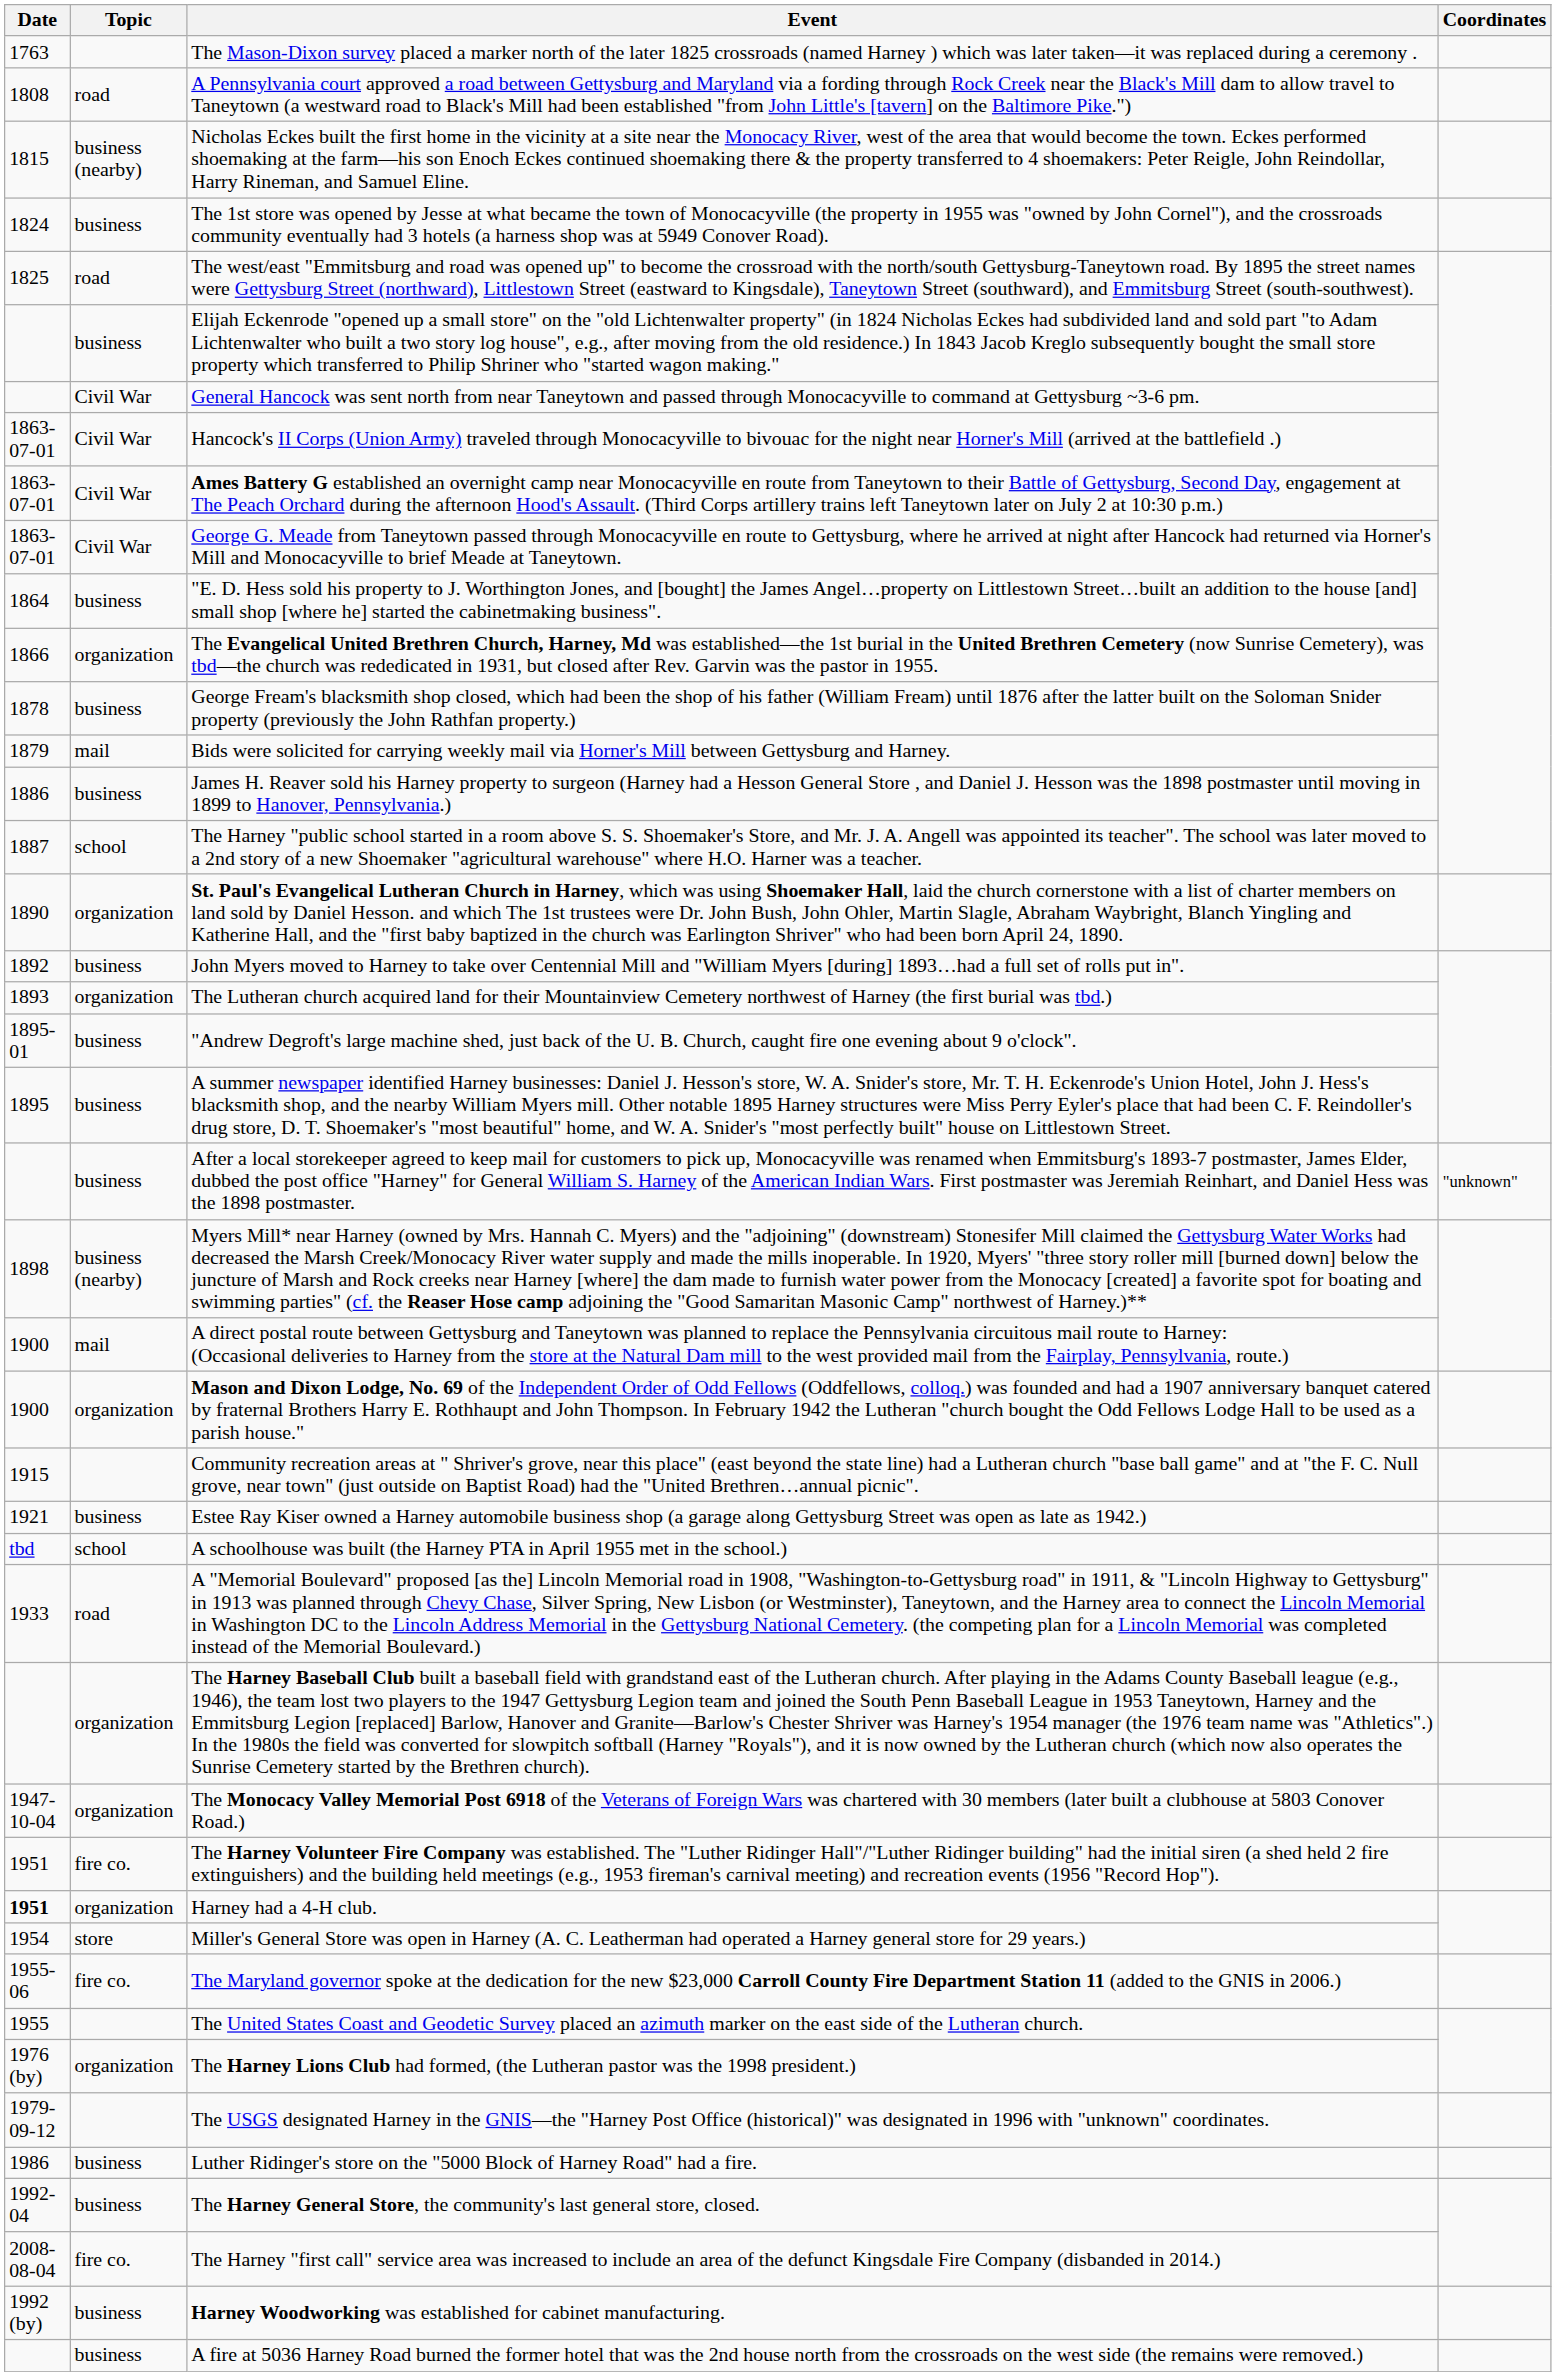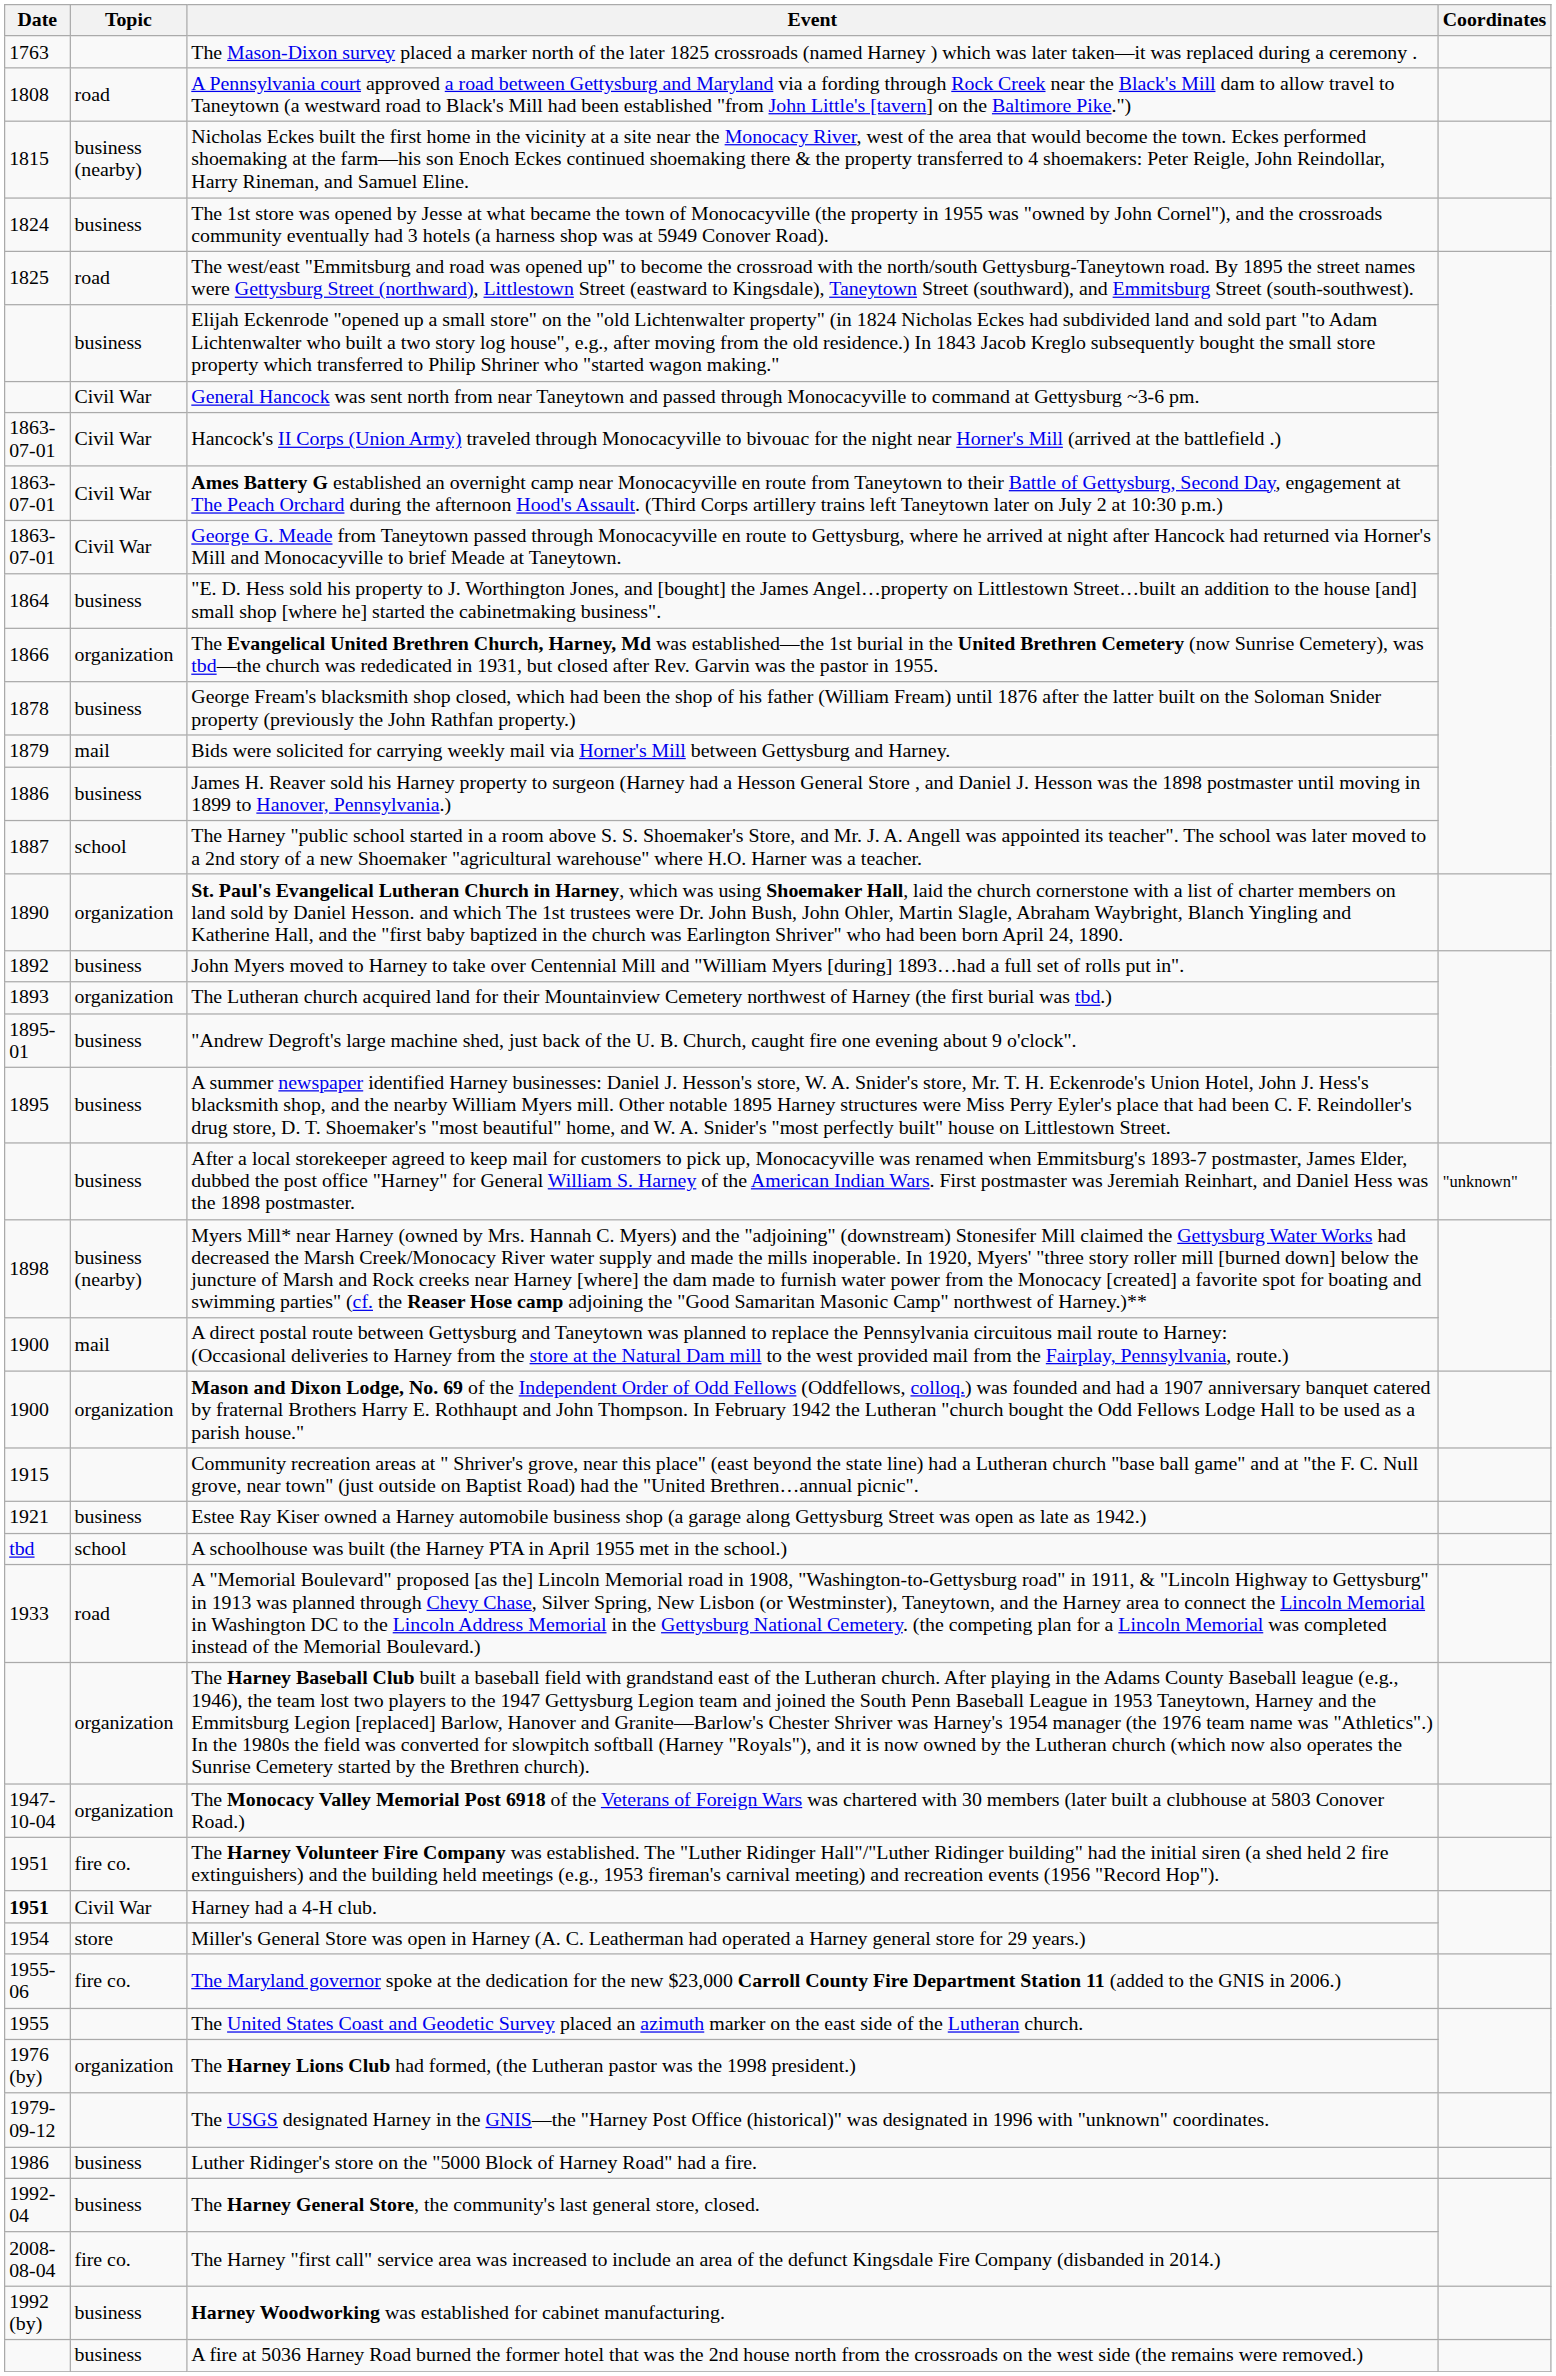Harney had a 4-H club. | Topic: organization -> Civil War
